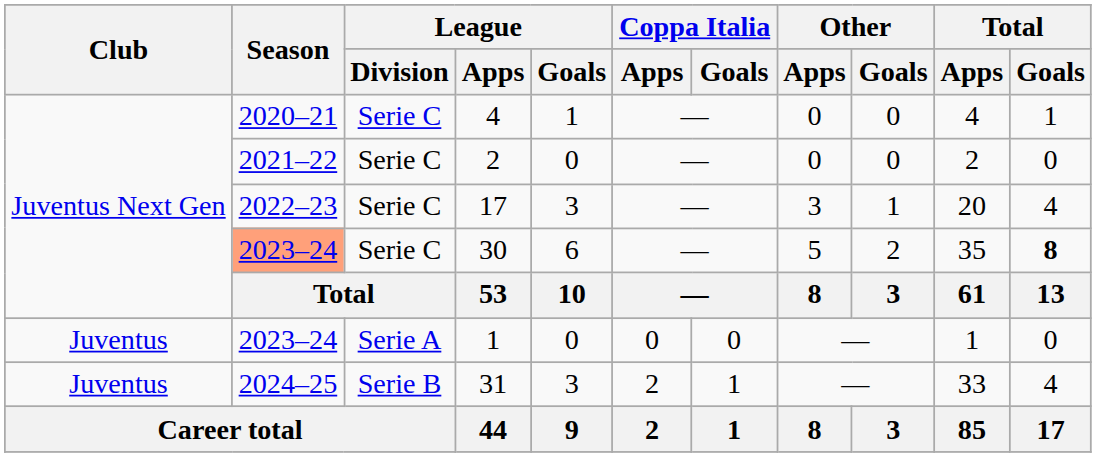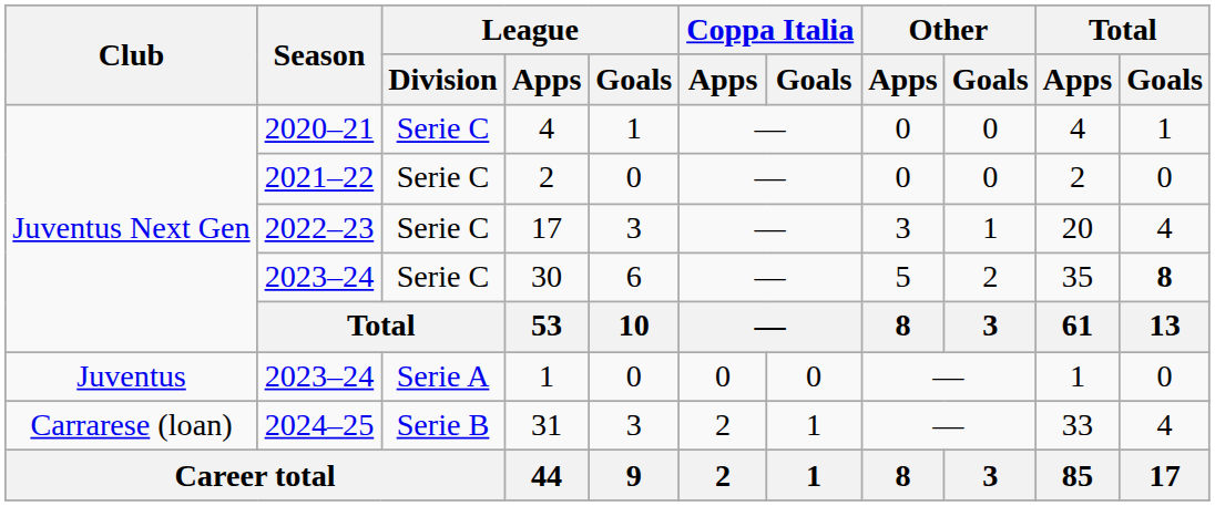30 | Season: lightsalmon background -> no background
31 | Club: Juventus -> Carrarese (loan)
